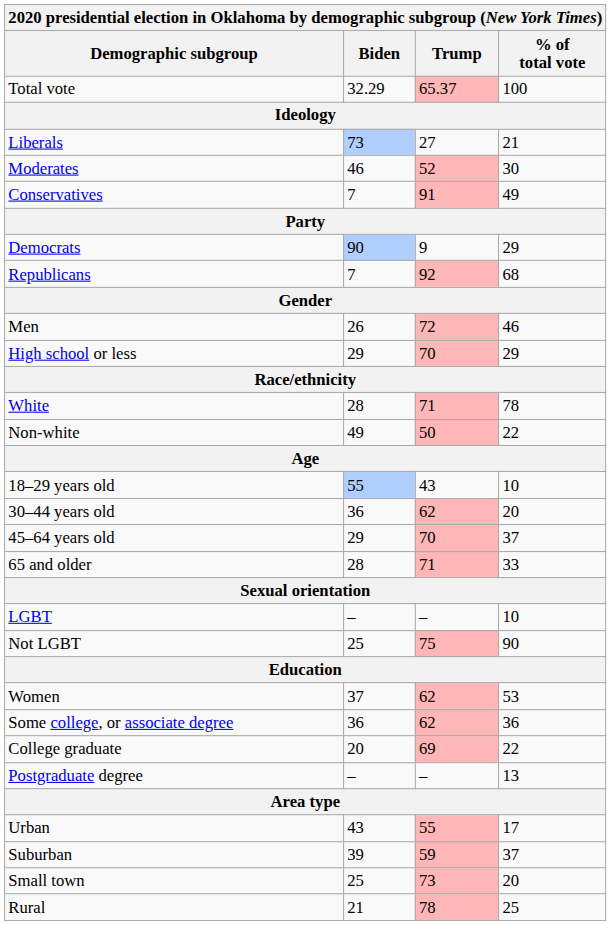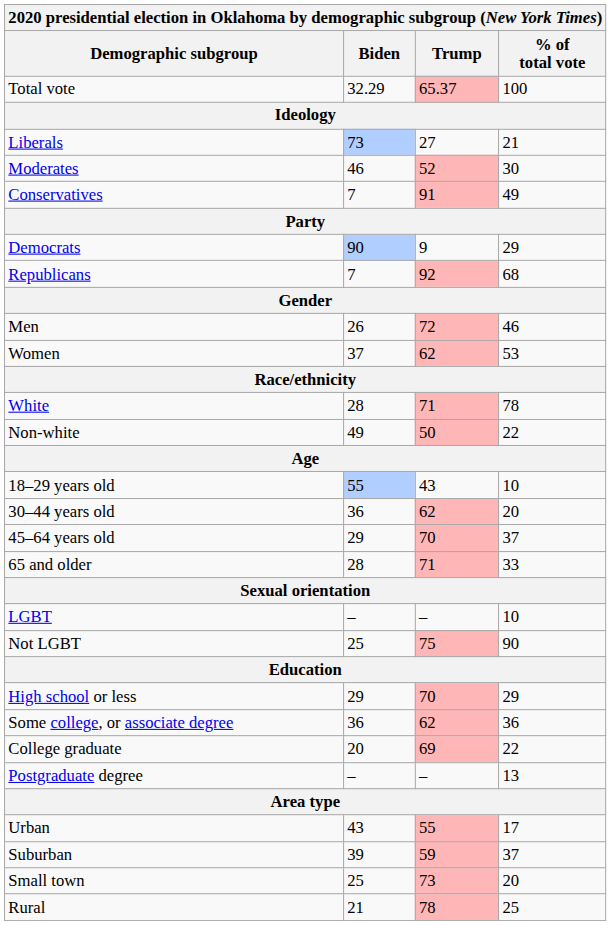rows swapped: Women <-> High school or less
